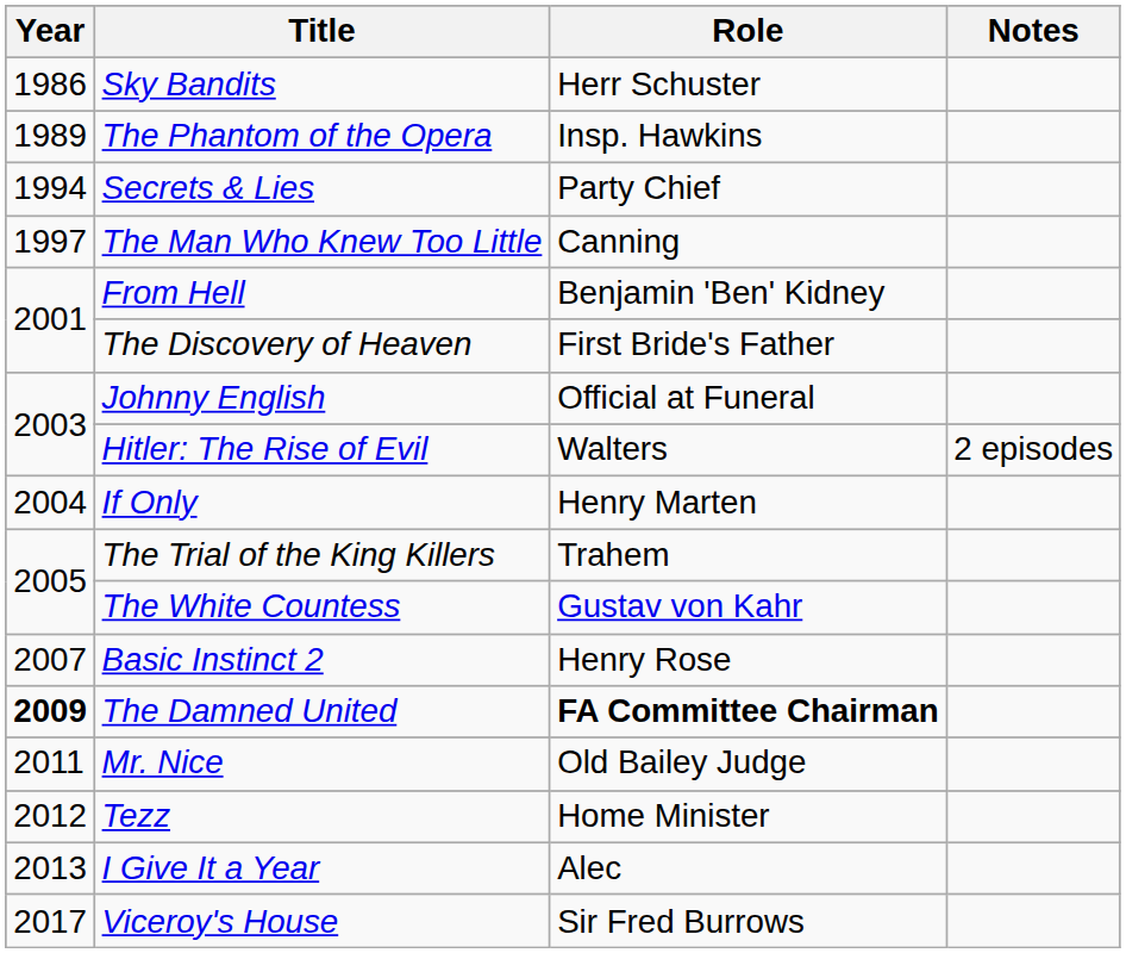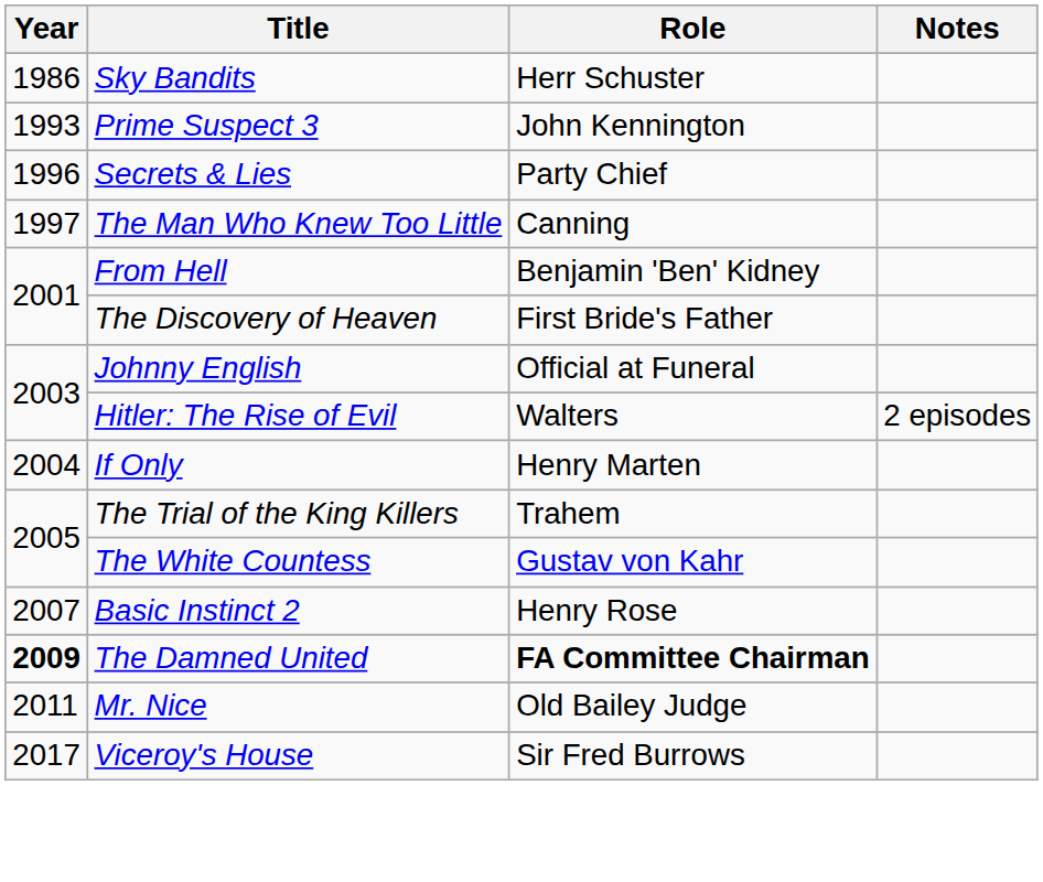- row: 1989 | The Phantom of the Opera | Insp. Hawkins
+ row: 1993 | Prime Suspect 3 | John Kennington
Secrets & Lies | Year: 1994 -> 1996
- row: 2012 | Tezz | Home Minister
- row: 2013 | I Give It a Year | Alec
